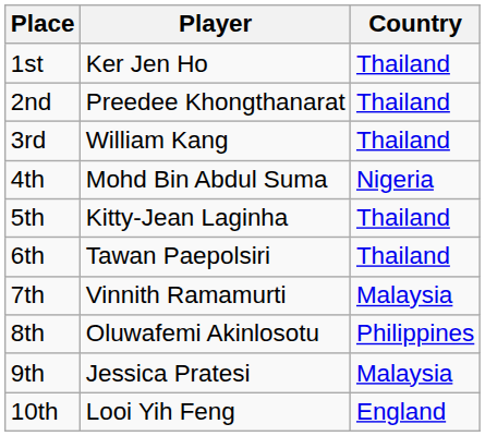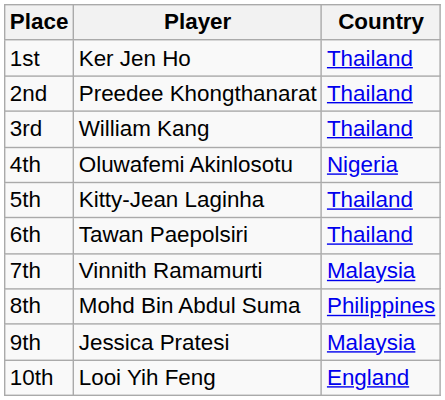4th | Player: Mohd Bin Abdul Suma -> Oluwafemi Akinlosotu
8th | Player: Oluwafemi Akinlosotu -> Mohd Bin Abdul Suma
